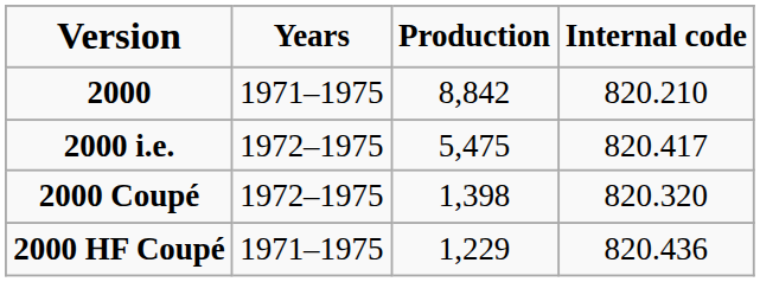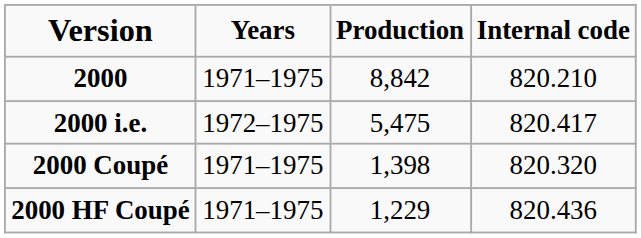2000 Coupé | column 2: 1972–1975 -> 1971–1975
